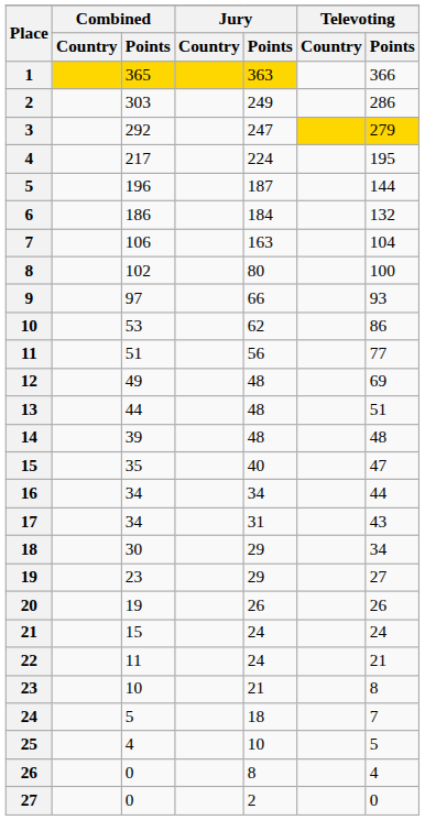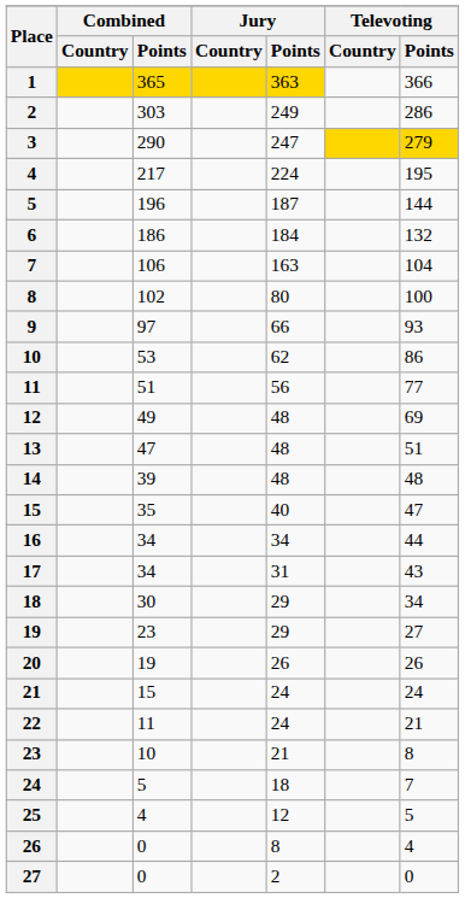3 | Combined / Points: 292 -> 290
13 | Combined / Points: 44 -> 47
25 | Jury / Points: 10 -> 12
